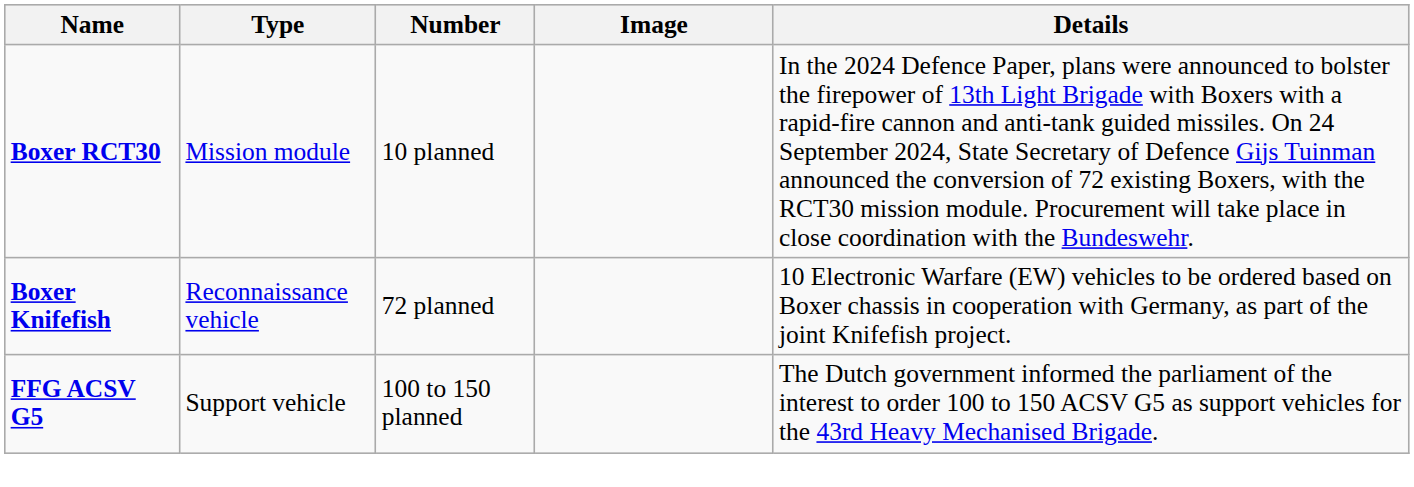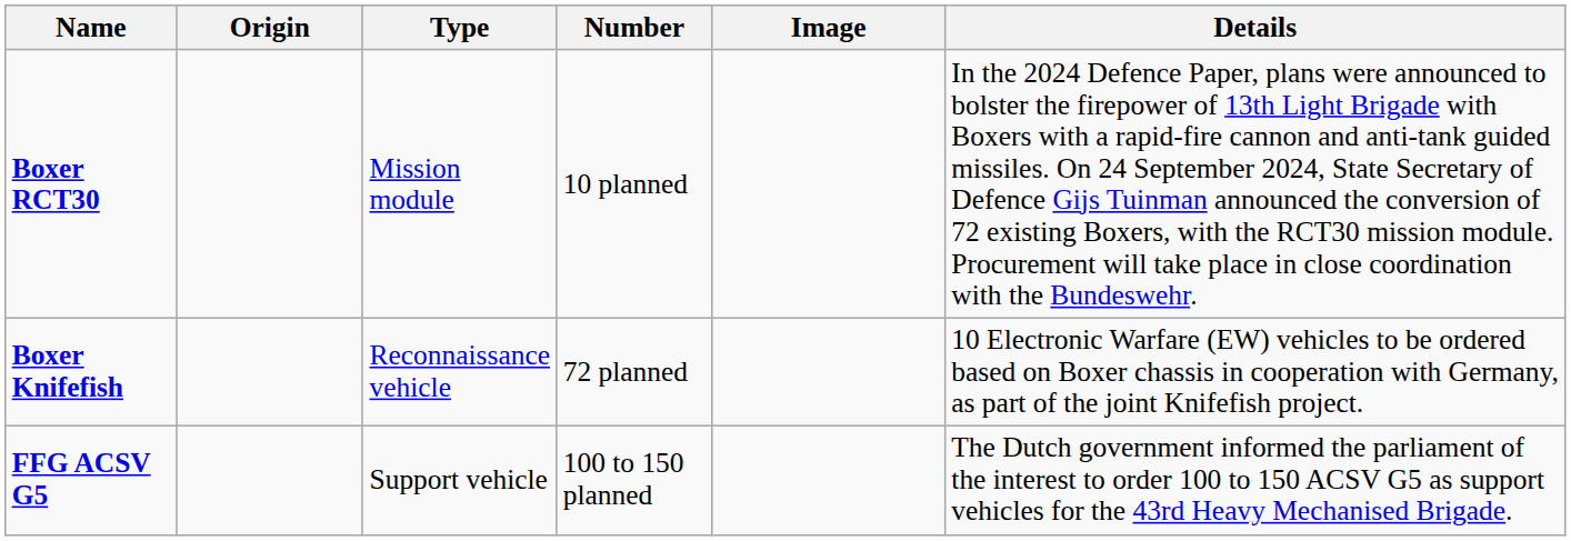+ column: Origin
